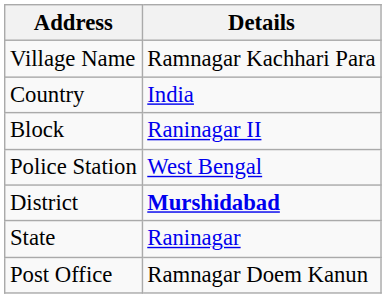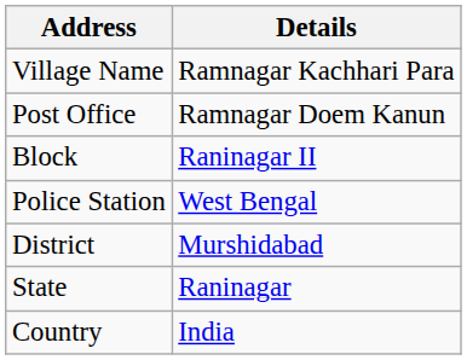rows swapped: Post Office <-> Country
District | Details: bold -> normal
